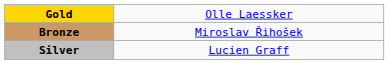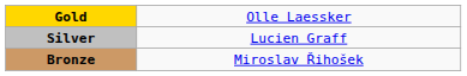rows swapped: Silver <-> Bronze
